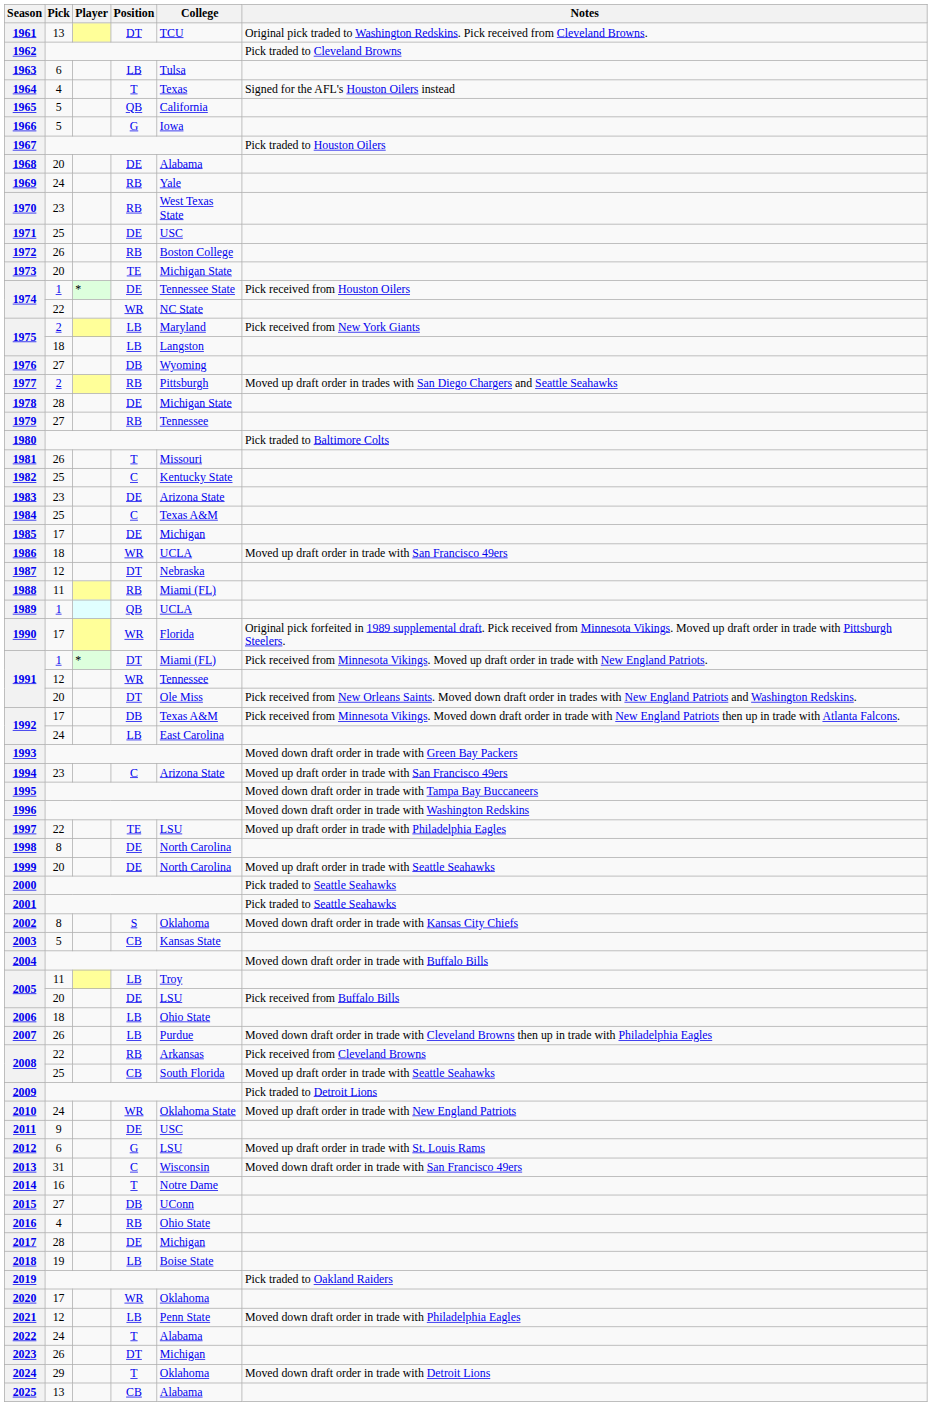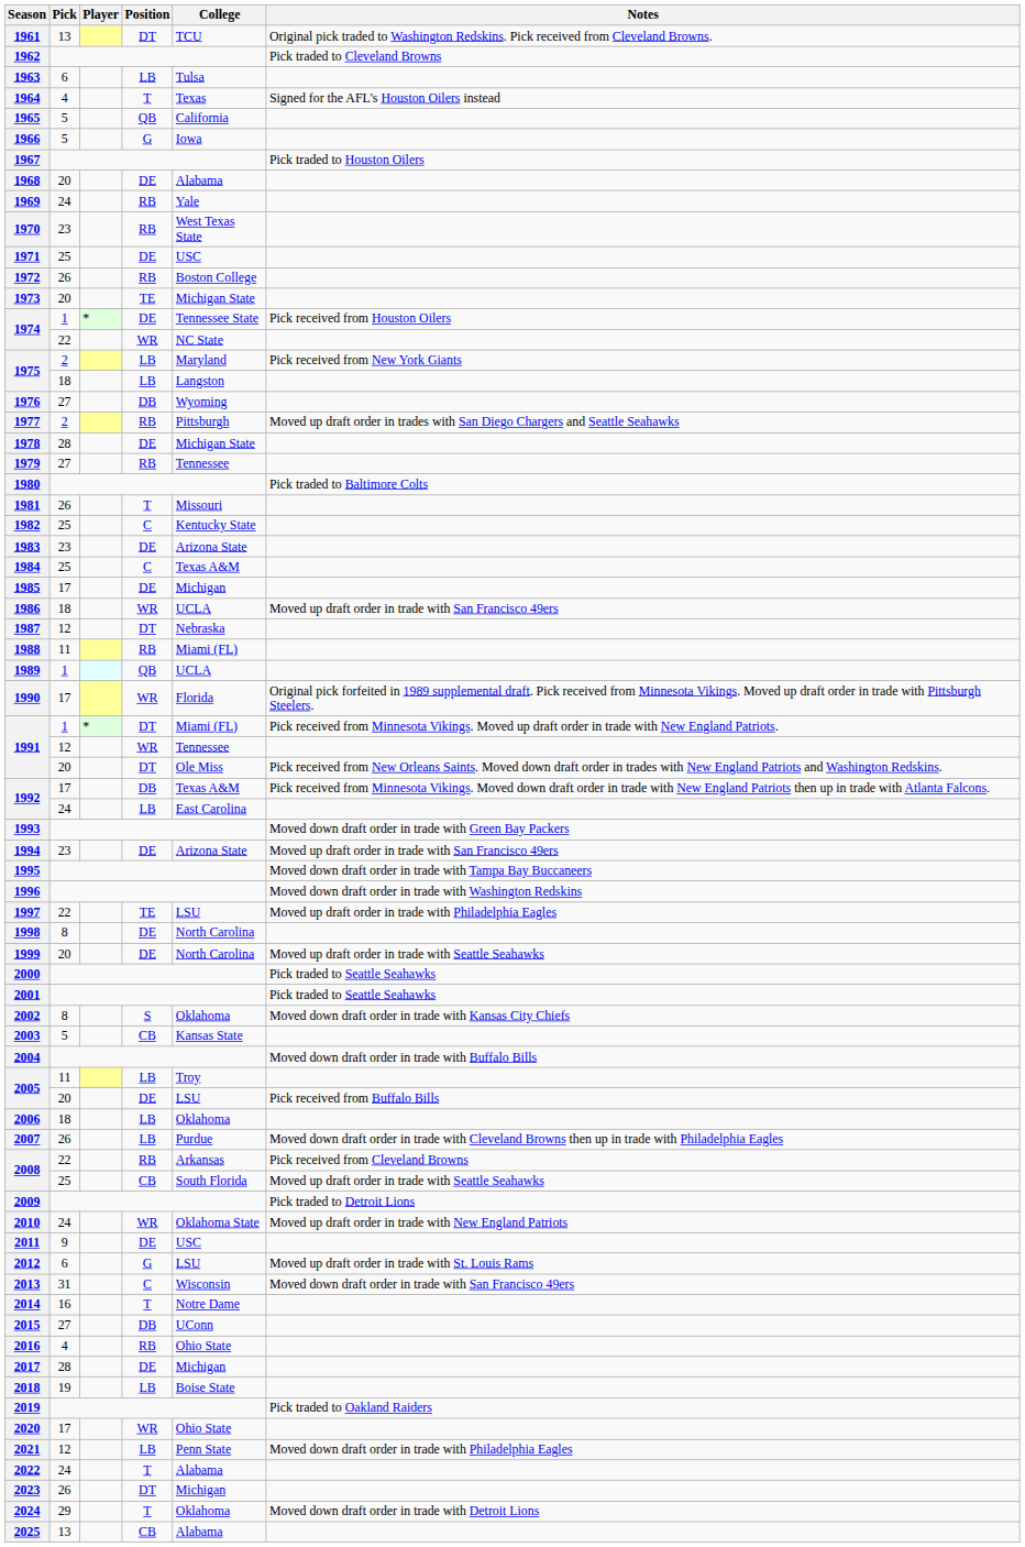1994 | Position: C -> DE
2006 | College: Ohio State -> Oklahoma
2020 | College: Oklahoma -> Ohio State
